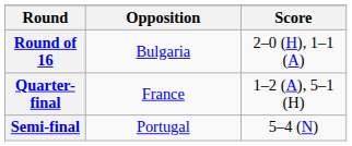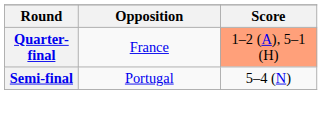- row: Round of 16 | Bulgaria | 2–0 (H), 1–1 (A)
Quarter-final | Score: no background -> lightsalmon background
